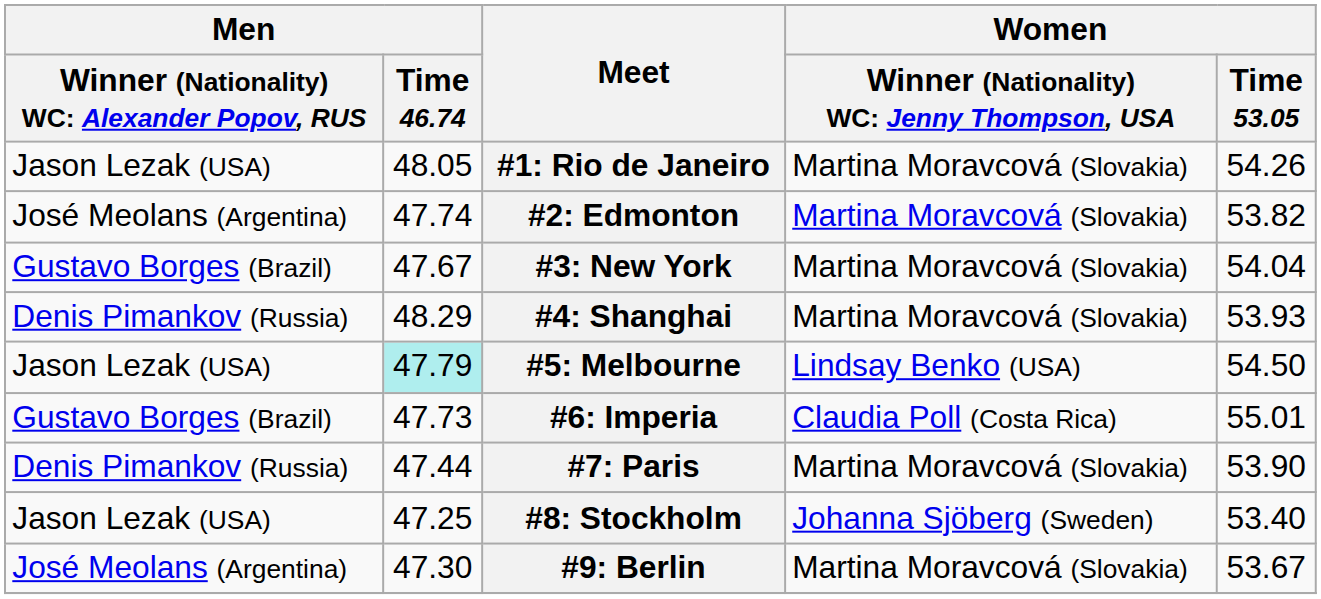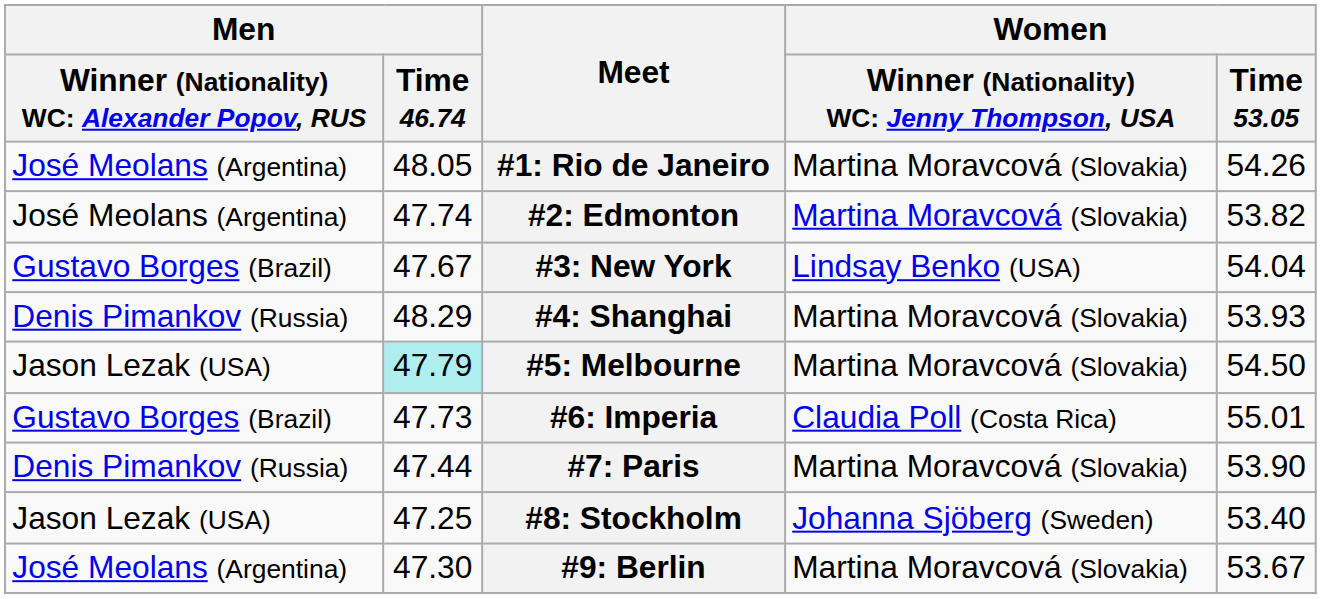#1: Rio de Janeiro | column 1: Jason Lezak (USA) -> José Meolans (Argentina)
#3: New York | column 4: Martina Moravcová (Slovakia) -> Lindsay Benko (USA)
#5: Melbourne | column 4: Lindsay Benko (USA) -> Martina Moravcová (Slovakia)
